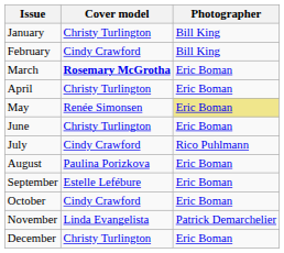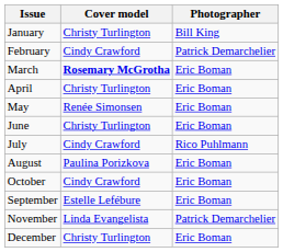February | Photographer: Bill King -> Patrick Demarchelier
May | Photographer: khaki background -> no background
rows swapped: September <-> October
